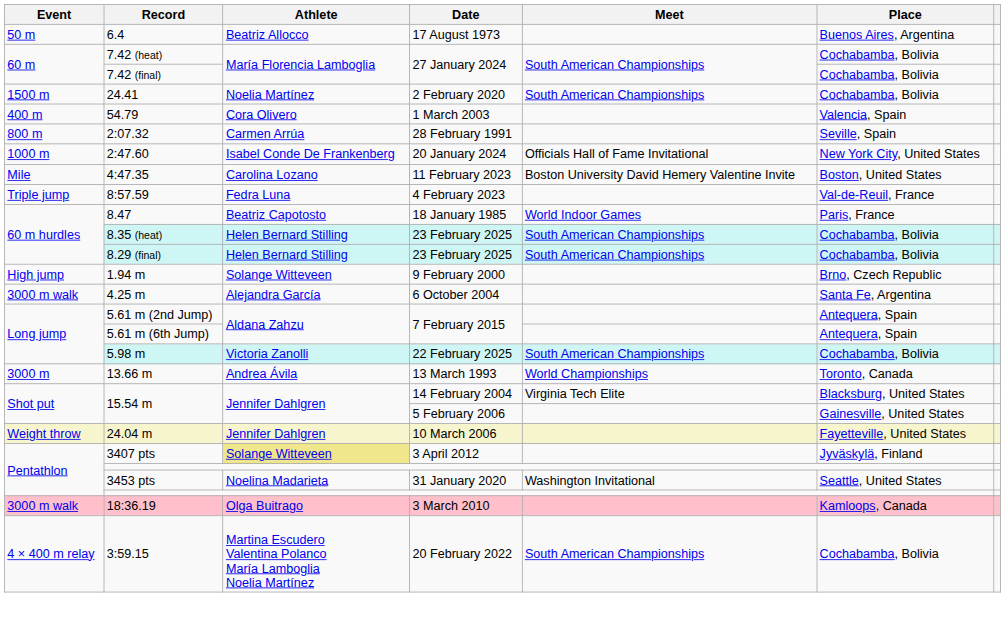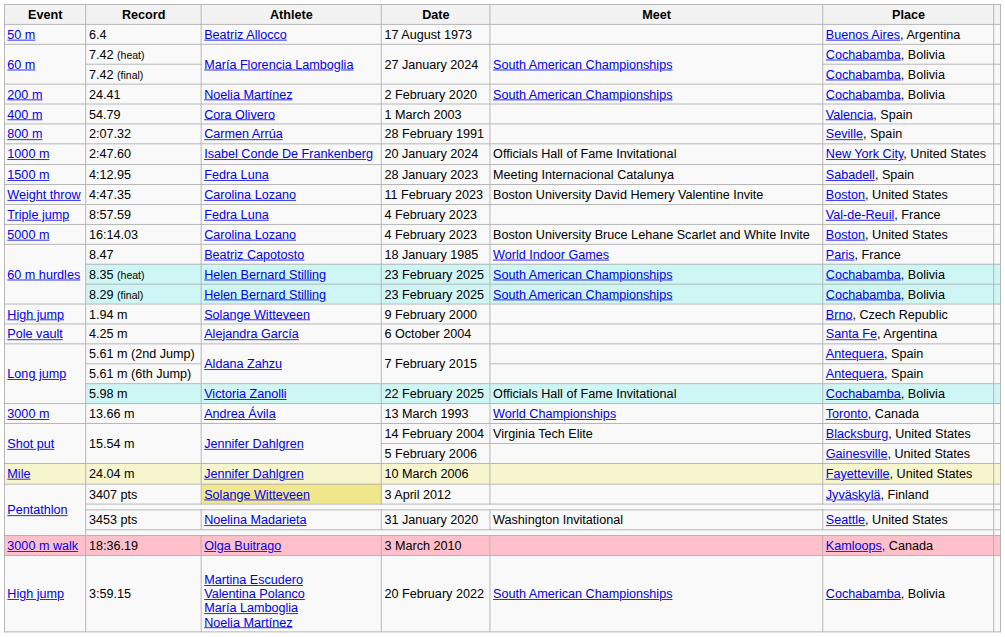24.41 | Event: 1500 m -> 200 m
+ row: 1500 m | 4:12.95 | Fedra Luna | 28 January 2023 | Meeting Internacional Catalunya | Sabadell, Spain
4:47.35 | Event: Mile -> Weight throw
+ row: 5000 m | 16:14.03 | Carolina Lozano | 4 February 2023 | Boston University Bruce Lehane Scarlet and White Invite | Boston, United States
4.25 m | Event: 3000 m walk -> Pole vault
5.98 m | Meet: South American Championships -> Officials Hall of Fame Invitational
24.04 m | Event: Weight throw -> Mile
3:59.15 | Event: 4 × 400 m relay -> High jump
